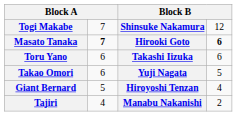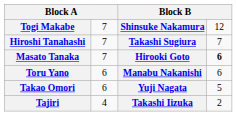+ row: Hiroshi Tanahashi | 7 | Takashi Sugiura | 7
Masato Tanaka | column 2: bold -> normal
Toru Yano | column 3: Takashi Iizuka -> Manabu Nakanishi
- row: Giant Bernard | 5 | Hiroyoshi Tenzan | 4
Tajiri | column 3: Manabu Nakanishi -> Takashi Iizuka
